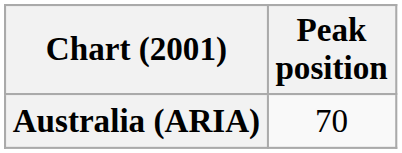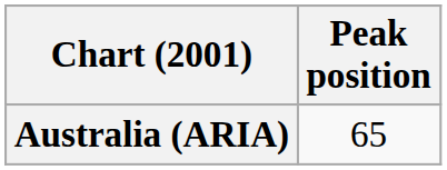Australia (ARIA) | Peak position: 70 -> 65
